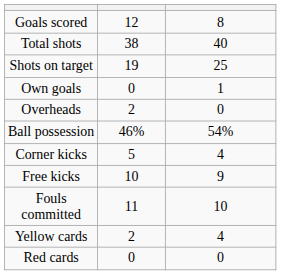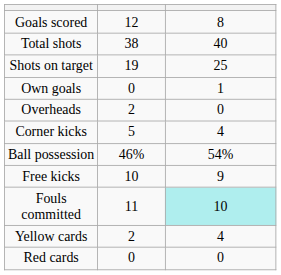rows swapped: Ball possession <-> Corner kicks
Fouls committed | column 3: no background -> paleturquoise background
